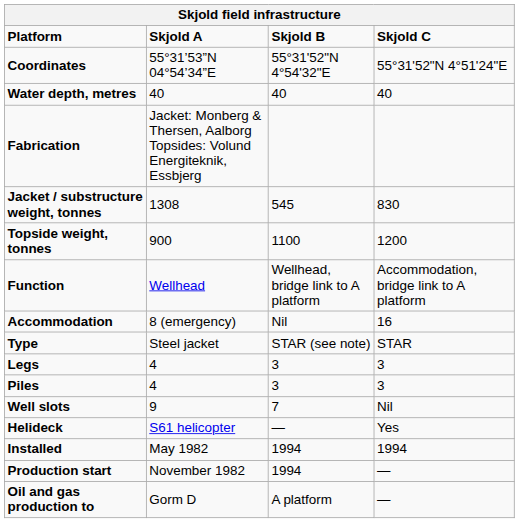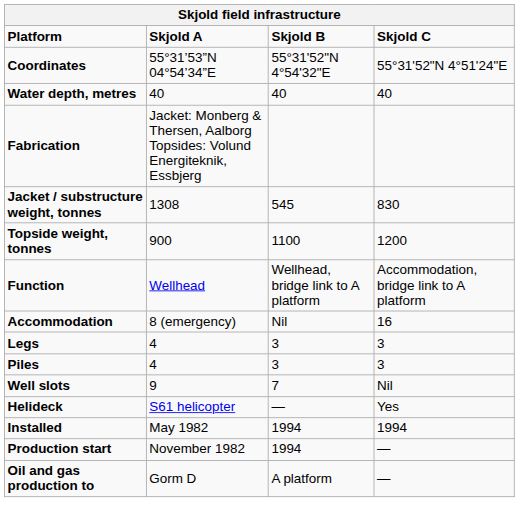- row: Type | Steel jacket | STAR (see note) | STAR
